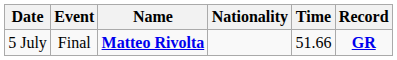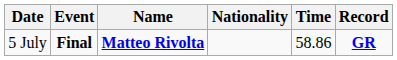5 July | Event: normal -> bold
5 July | Time: 51.66 -> 58.86
